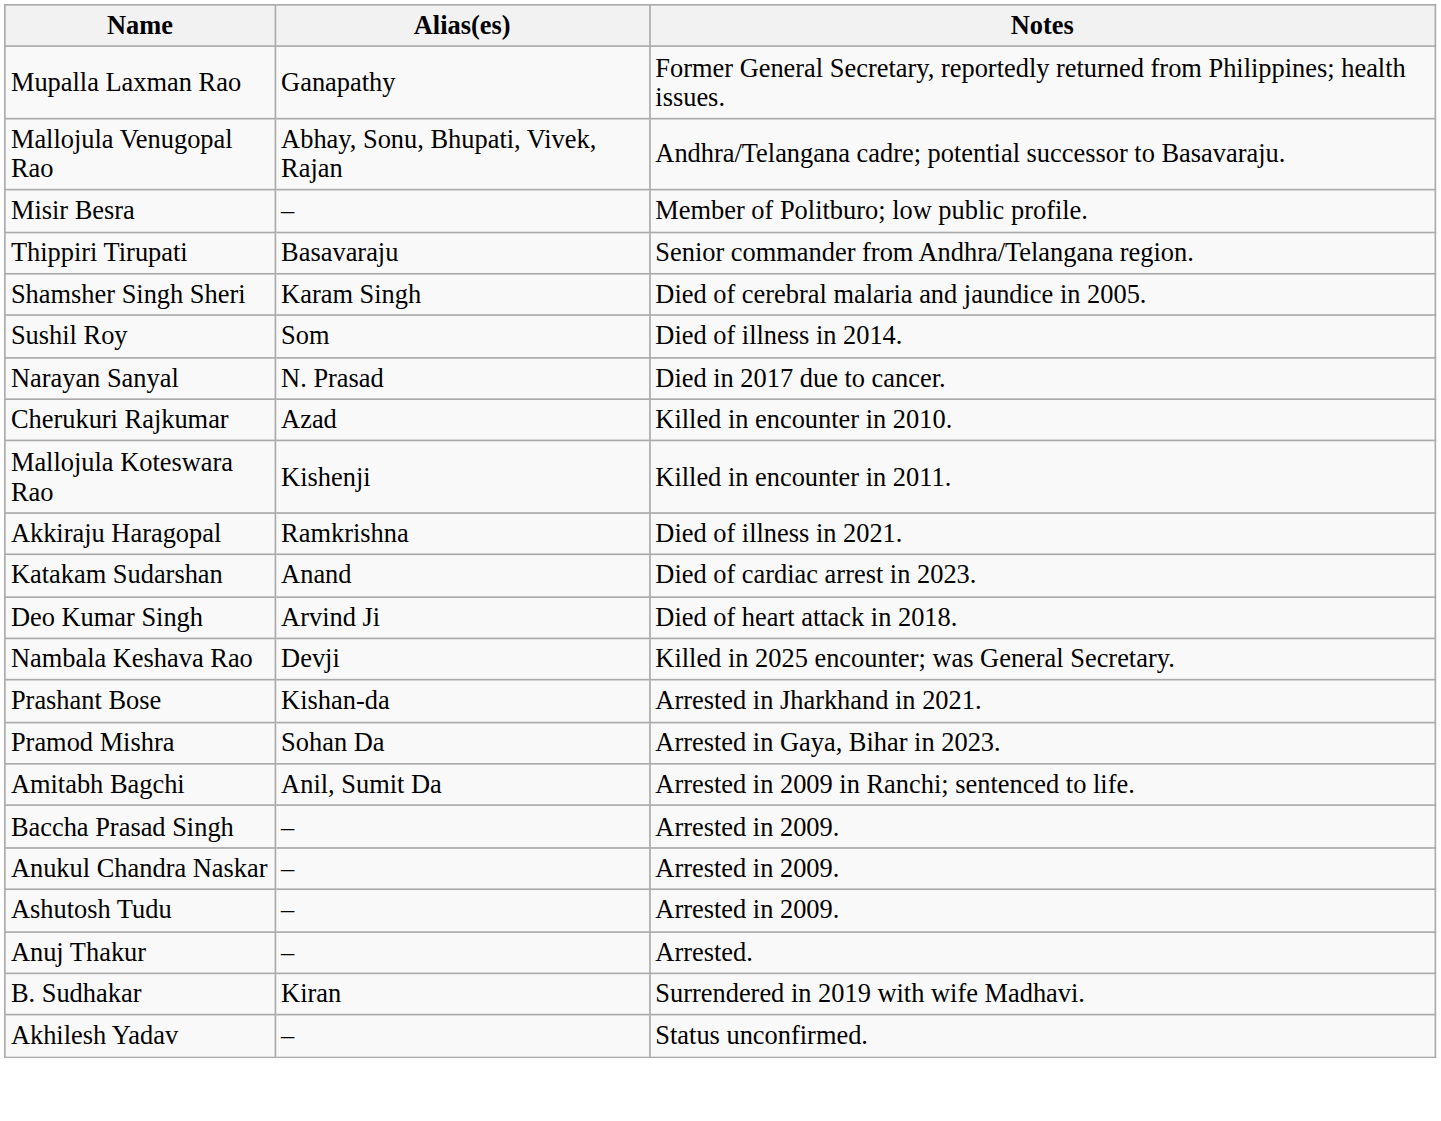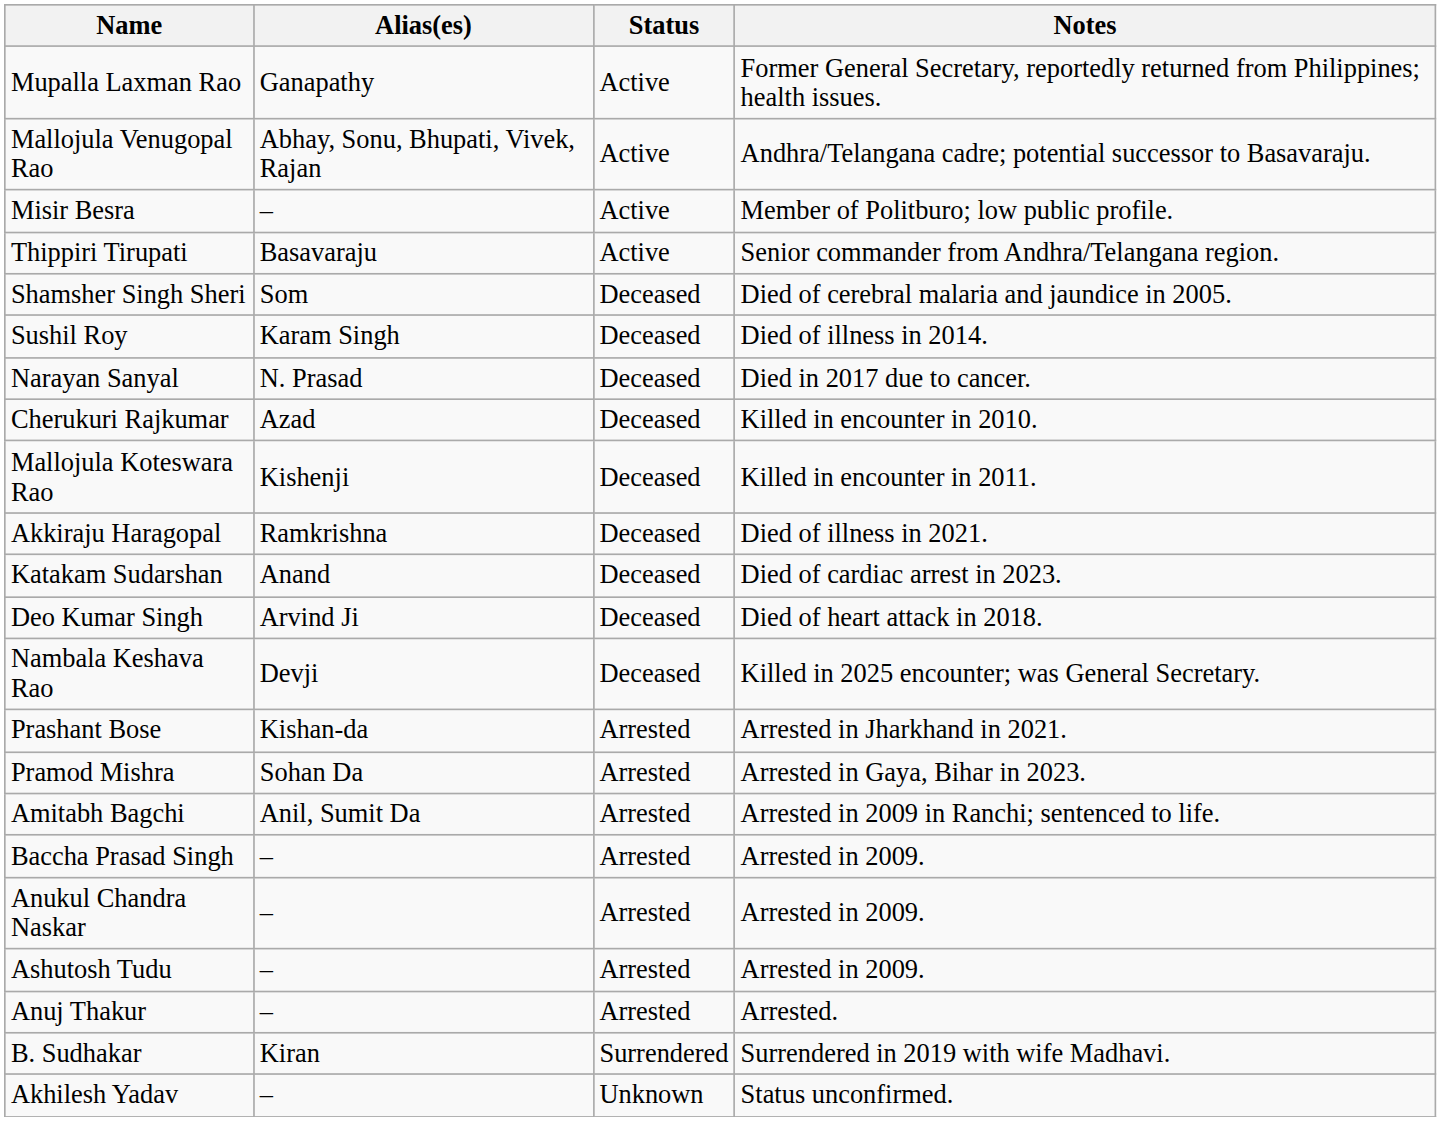+ column: Status | Active | Active | Active | Active | Deceased | Deceased | Deceased | Deceased | Deceased | Deceased | Deceased | Deceased | Deceased | Arrested | Arrested | Arrested | Arrested | Arrested | Arrested | Arrested | Surrendered | Unknown
Shamsher Singh Sheri | Alias(es): Karam Singh -> Som
Sushil Roy | Alias(es): Som -> Karam Singh
